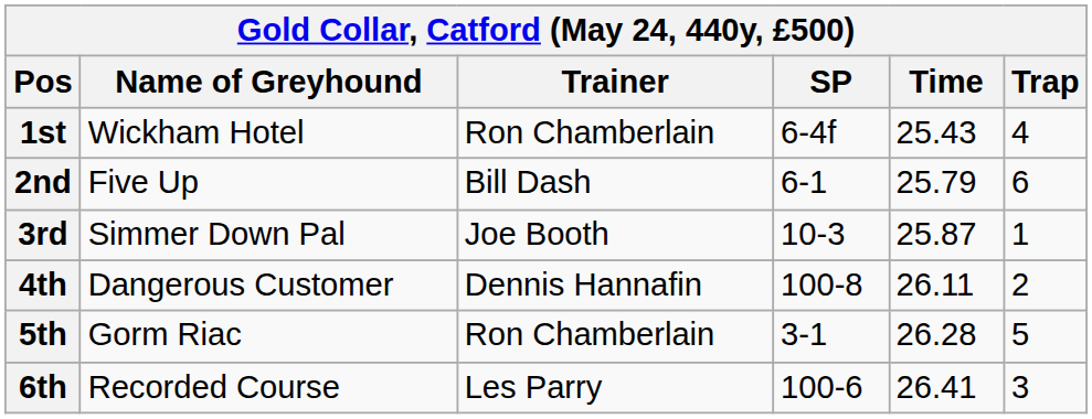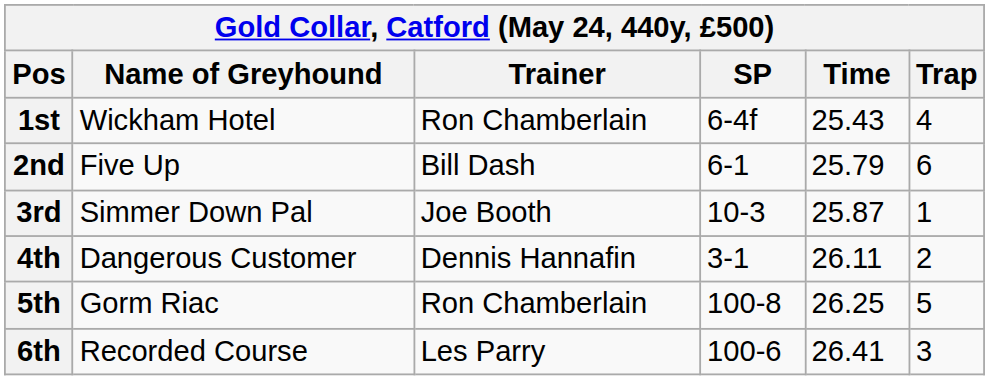4th | SP: 100-8 -> 3-1
5th | SP: 3-1 -> 100-8
5th | Time: 26.28 -> 26.25
